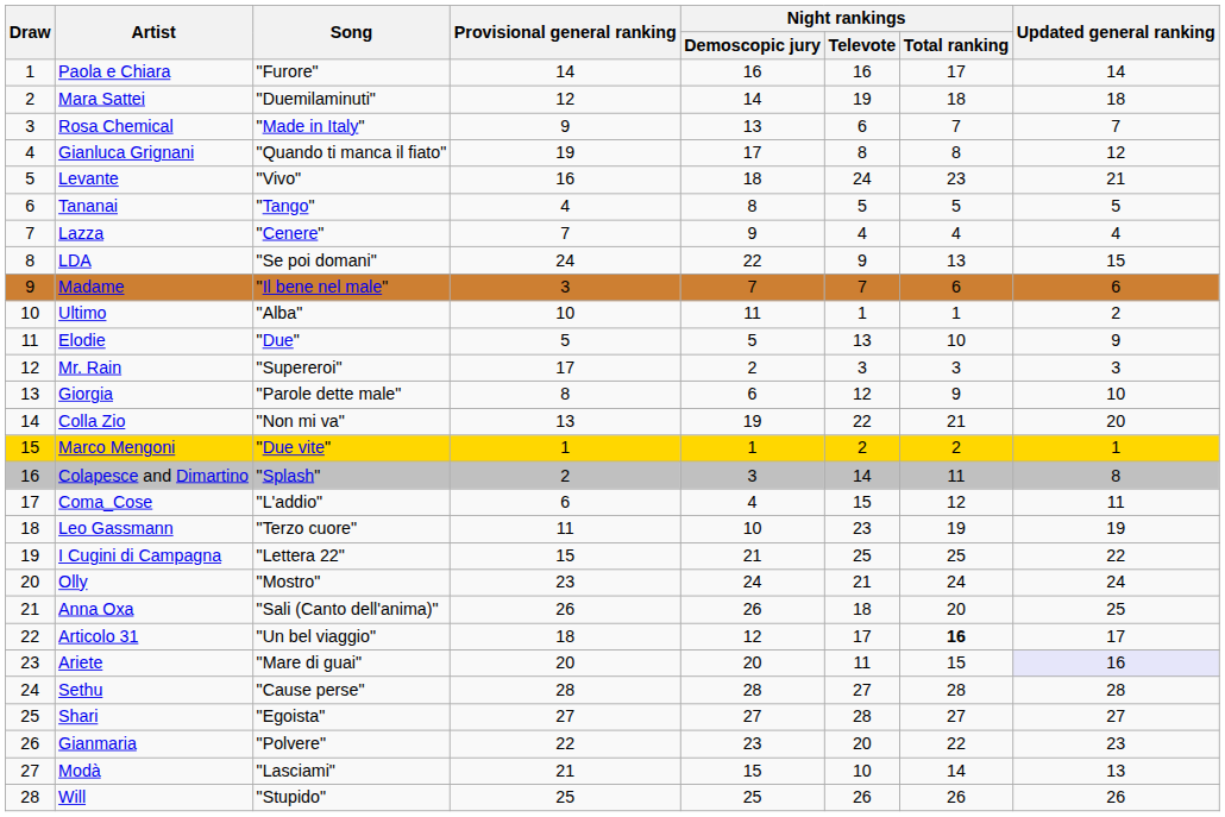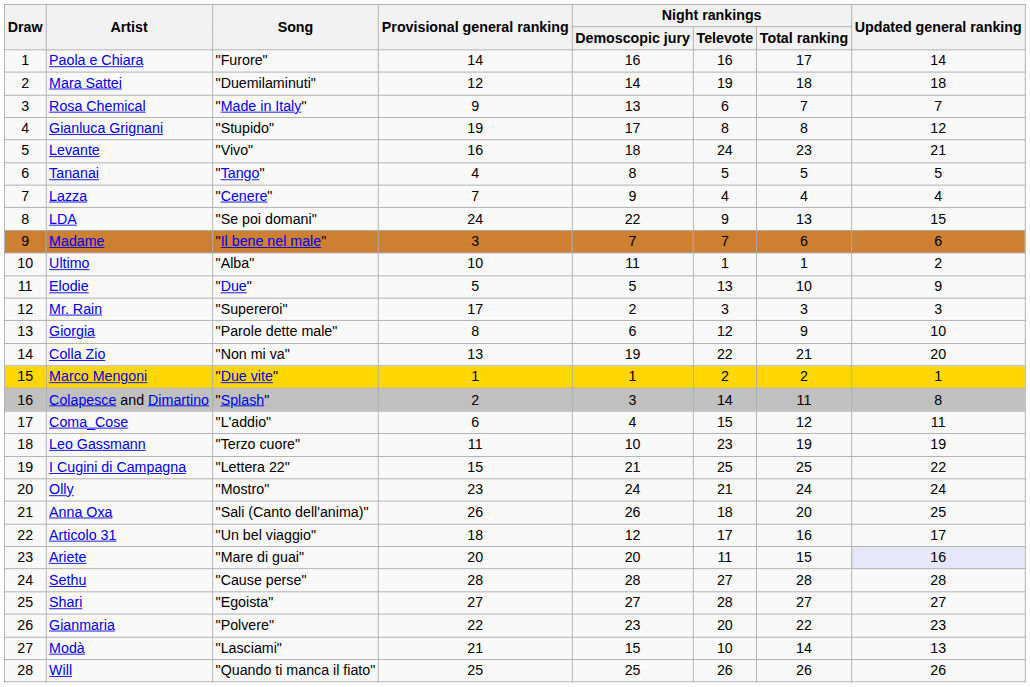Gianluca Grignani | Song: "Quando ti manca il fiato" -> "Stupido"
Articolo 31 | Night rankings / Total ranking: bold -> normal
Will | Song: "Stupido" -> "Quando ti manca il fiato"
